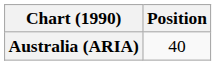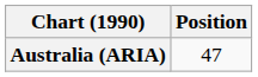Australia (ARIA) | Position: 40 -> 47
